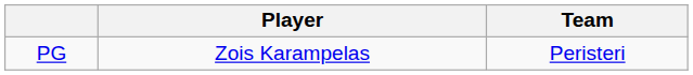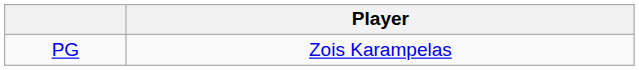- column: Team | Peristeri
